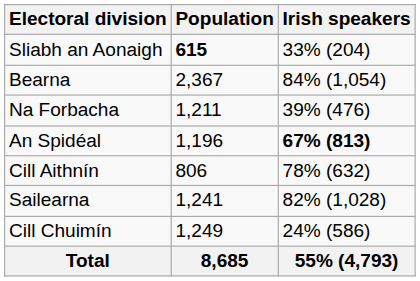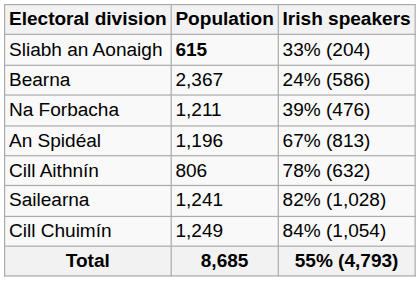Bearna | Irish speakers: 84% (1,054) -> 24% (586)
An Spidéal | Irish speakers: bold -> normal
Cill Chuimín | Irish speakers: 24% (586) -> 84% (1,054)
